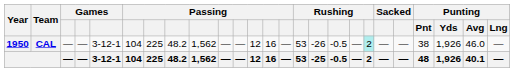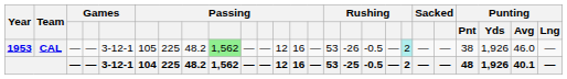CAL | Year: 1950 -> 1953
CAL | column 6: 104 -> 105
CAL | column 9: no background -> lightgreen background
